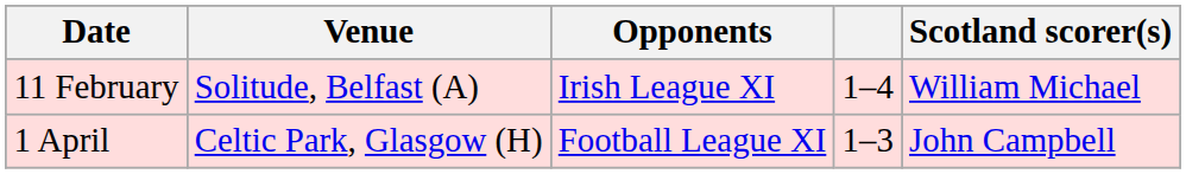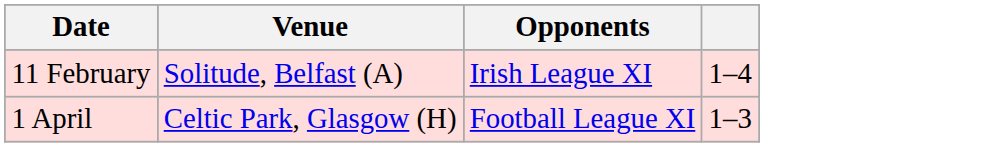- column: Scotland scorer(s) | William Michael | John Campbell
